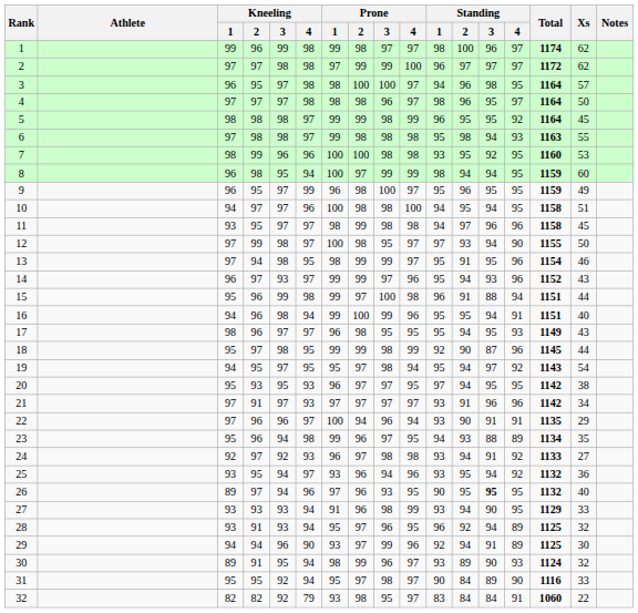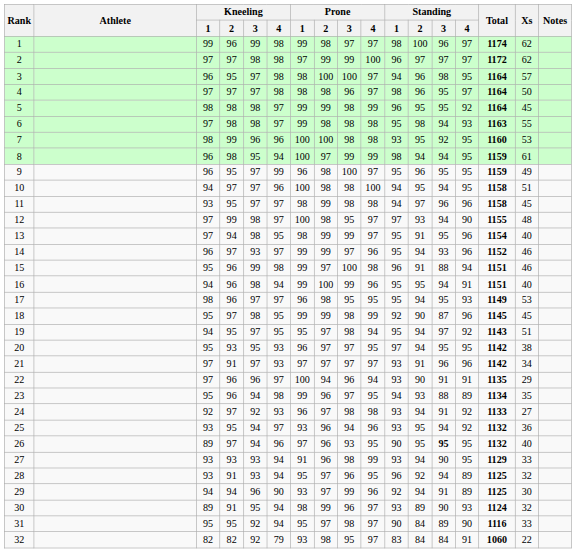8 | Xs: 60 -> 61
12 | Xs: 50 -> 48
13 | Xs: 46 -> 40
14 | Xs: 43 -> 46
15 | Xs: 44 -> 46
17 | Xs: 43 -> 53
18 | Xs: 44 -> 45
19 | Xs: 54 -> 51
